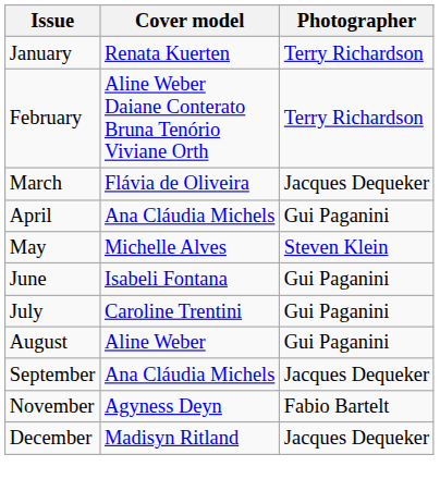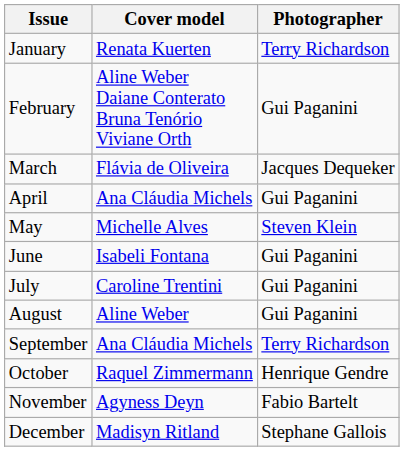February | Photographer: Terry Richardson -> Gui Paganini
September | Photographer: Jacques Dequeker -> Terry Richardson
+ row: October | Raquel Zimmermann | Henrique Gendre
December | Photographer: Jacques Dequeker -> Stephane Gallois
